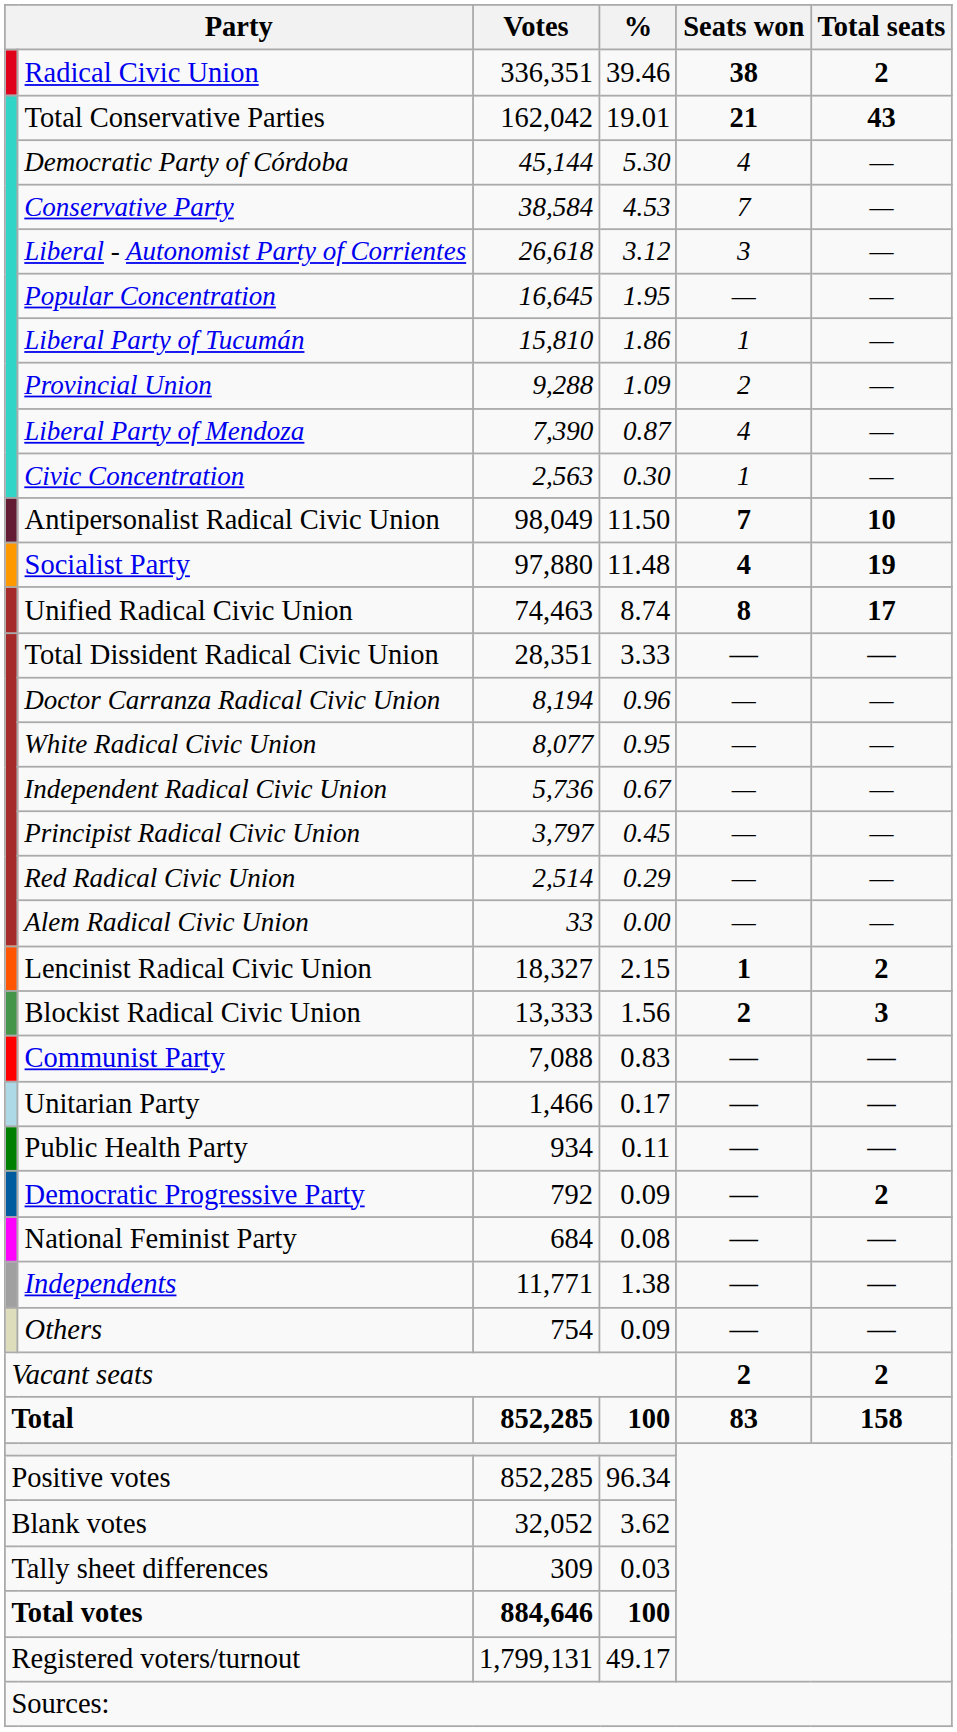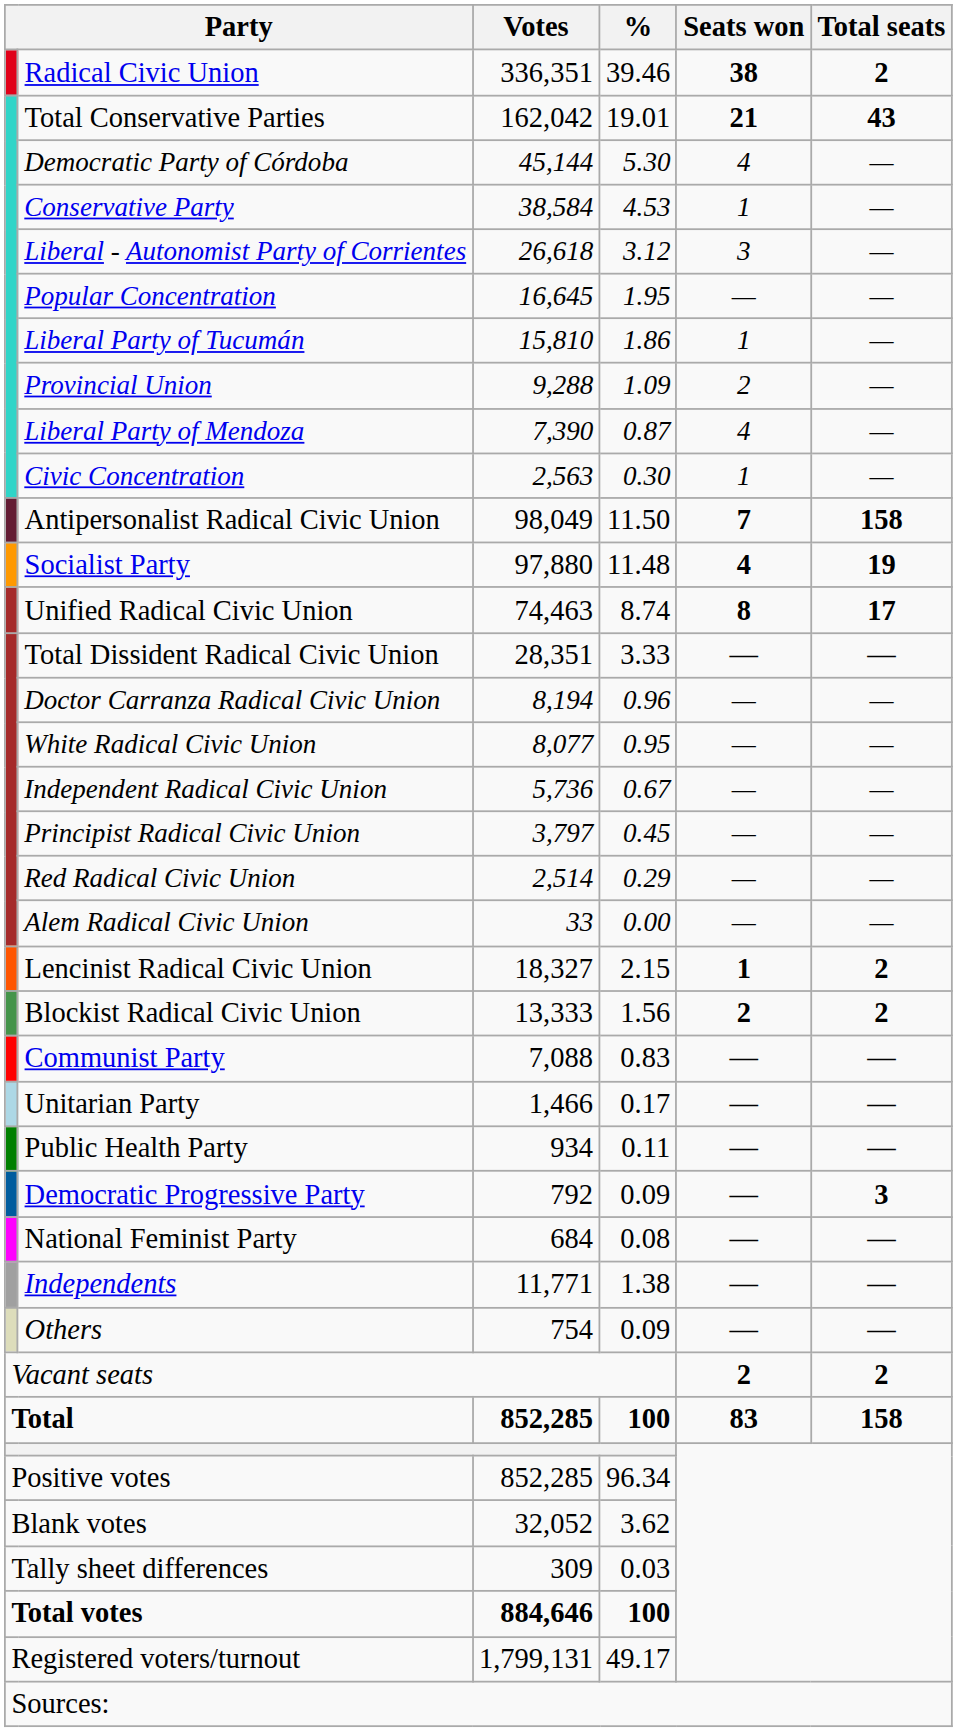Conservative Party | Seats won: 7 -> 1
Antipersonalist Radical Civic Union | Total seats: 10 -> 158
Blockist Radical Civic Union | Total seats: 3 -> 2
Democratic Progressive Party | Total seats: 2 -> 3
